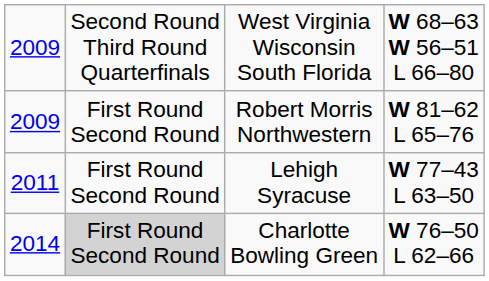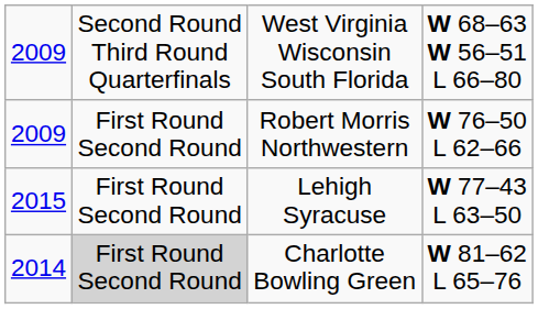Robert Morris Northwestern | column 4: W 81–62 L 65–76 -> W 76–50 L 62–66
Lehigh Syracuse | column 1: 2011 -> 2015
Charlotte Bowling Green | column 4: W 76–50 L 62–66 -> W 81–62 L 65–76
